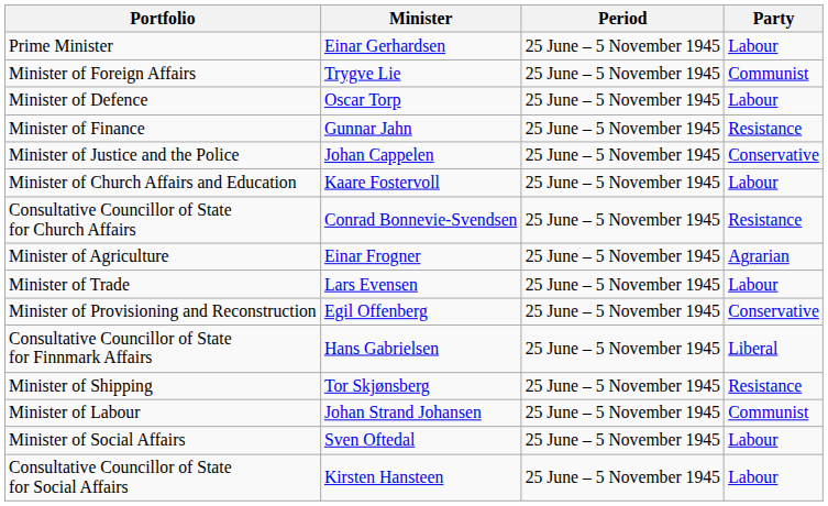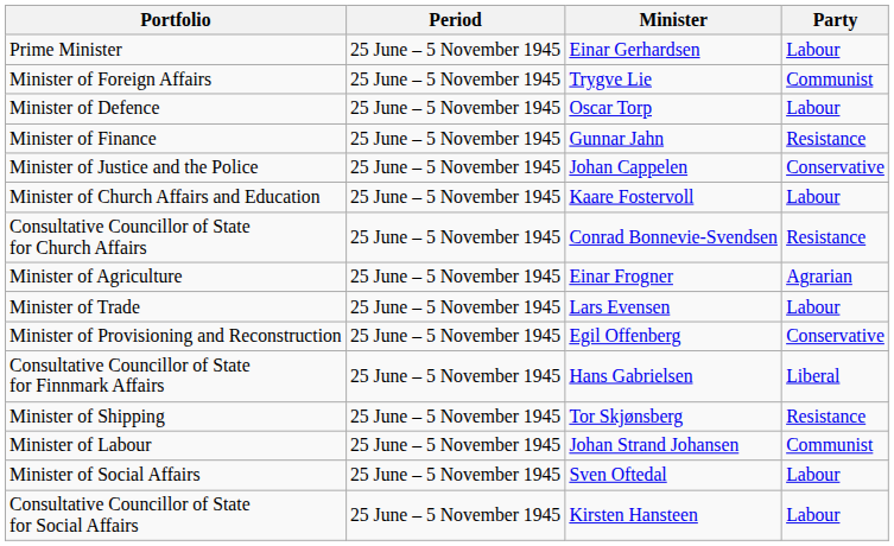columns swapped: Minister <-> Period
